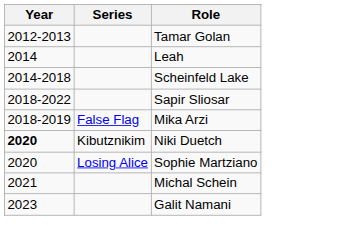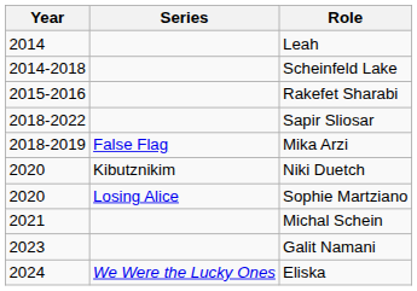- row: 2012-2013 | Tamar Golan
+ row: 2015-2016 | Rakefet Sharabi
Niki Duetch | Year: bold -> normal
+ row: 2024 | We Were the Lucky Ones | Eliska
